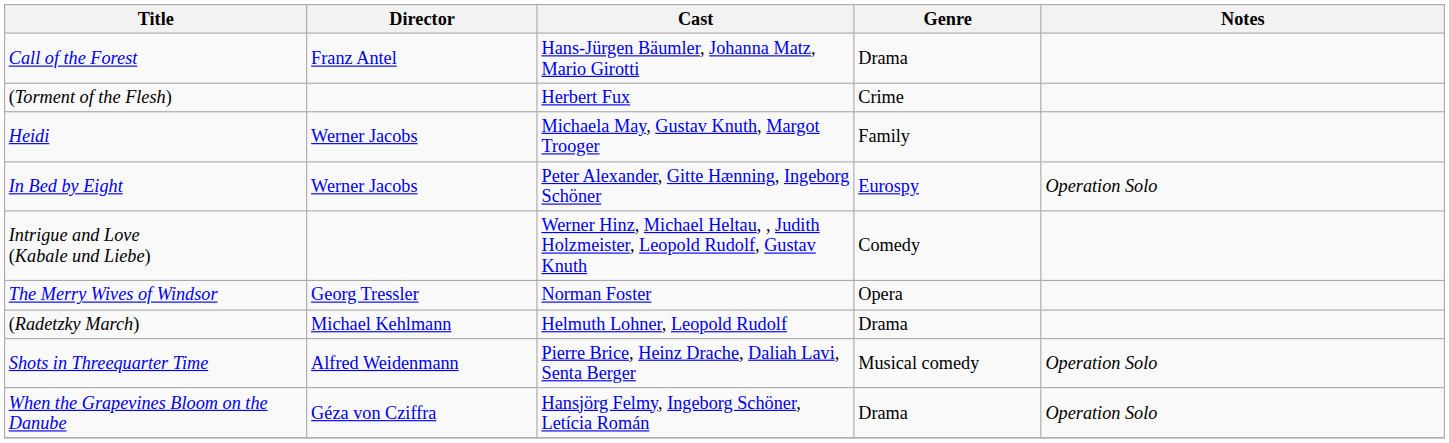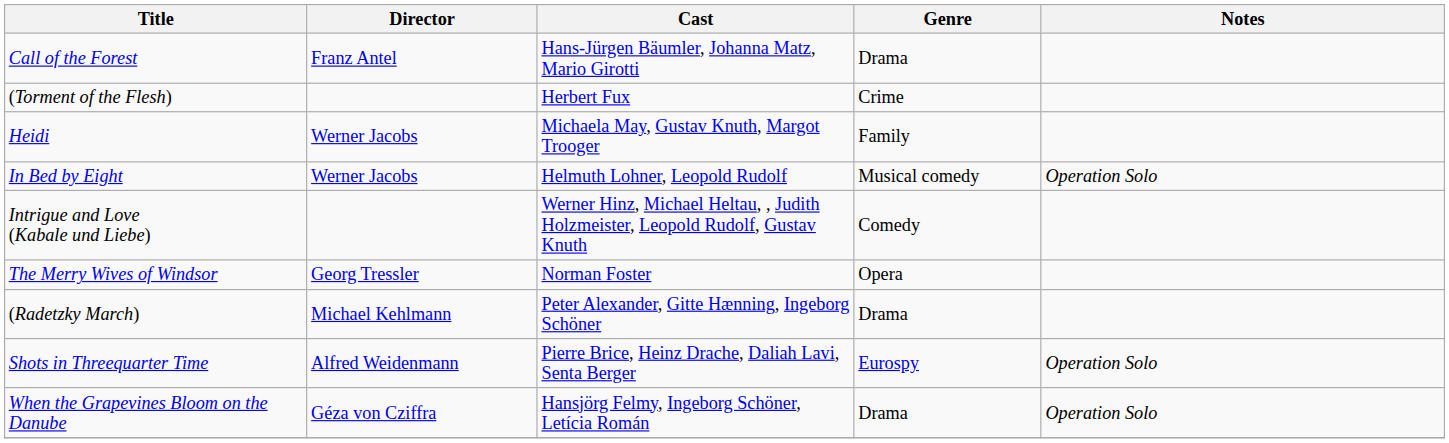In Bed by Eight | Cast: Peter Alexander, Gitte Hænning, Ingeborg Schöner -> Helmuth Lohner, Leopold Rudolf
In Bed by Eight | Genre: Eurospy -> Musical comedy
(Radetzky March) | Cast: Helmuth Lohner, Leopold Rudolf -> Peter Alexander, Gitte Hænning, Ingeborg Schöner
Shots in Threequarter Time | Genre: Musical comedy -> Eurospy
